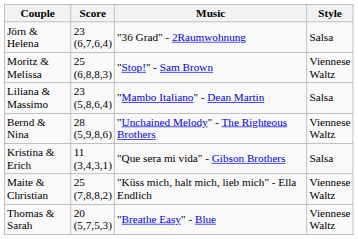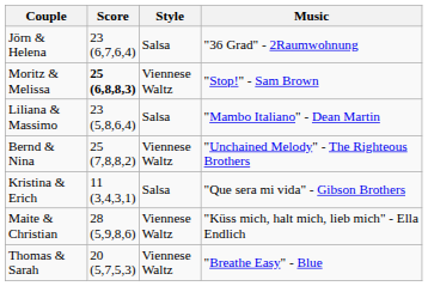columns swapped: Style <-> Music
Moritz & Melissa | Score: normal -> bold
Bernd & Nina | Score: 28 (5,9,8,6) -> 25 (7,8,8,2)
Maite & Christian | Score: 25 (7,8,8,2) -> 28 (5,9,8,6)
